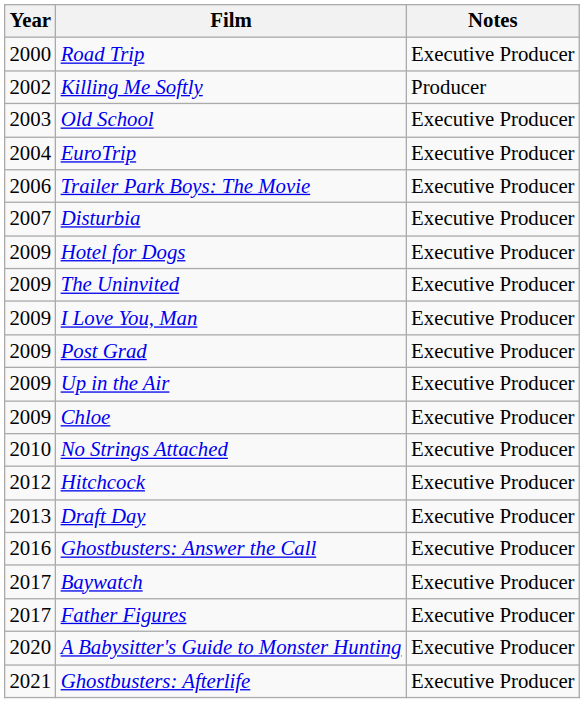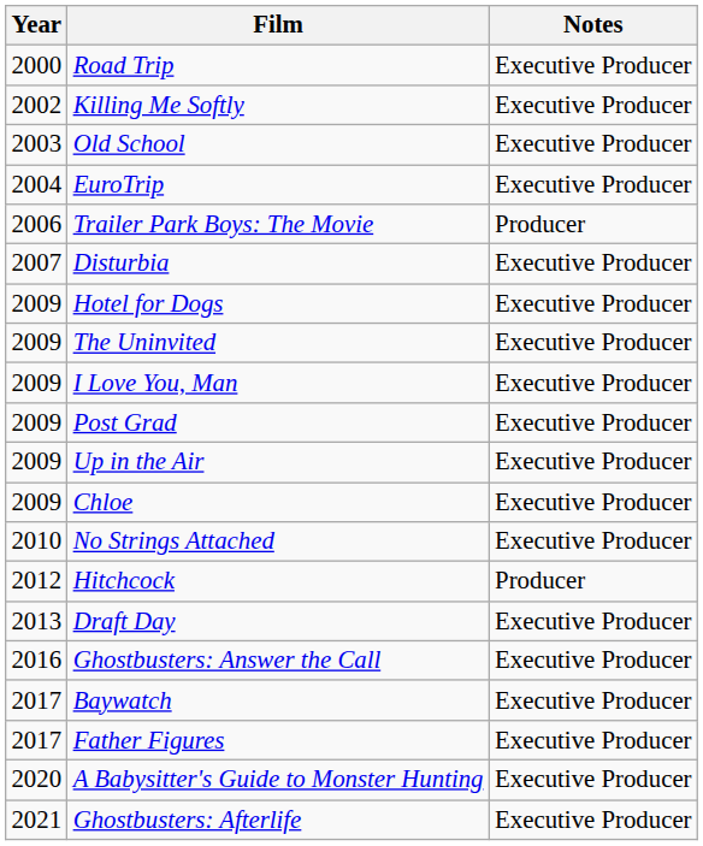Killing Me Softly | Notes: Producer -> Executive Producer
Trailer Park Boys: The Movie | Notes: Executive Producer -> Producer
Hitchcock | Notes: Executive Producer -> Producer
